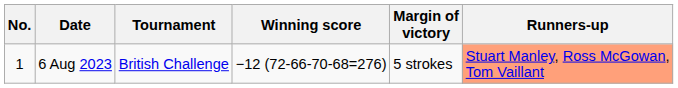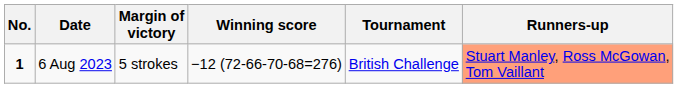columns swapped: Tournament <-> Margin of victory
6 Aug 2023 | No.: normal -> bold
